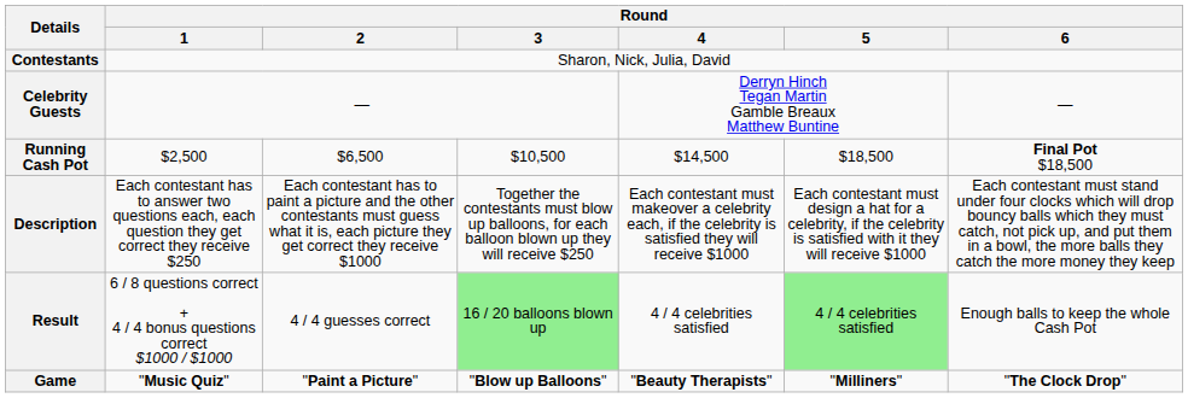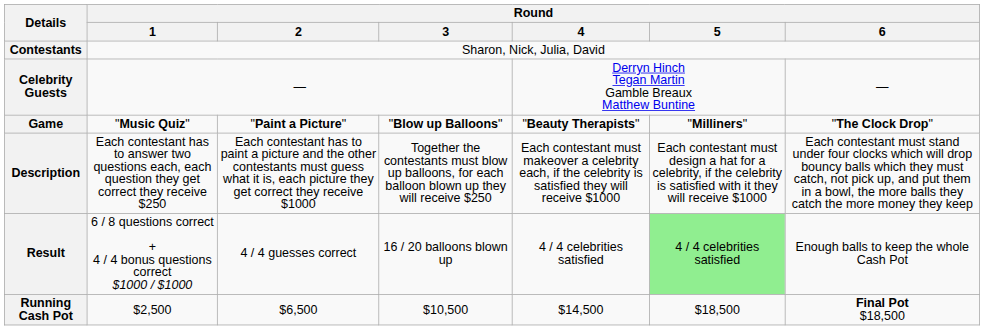rows swapped: Game <-> Running Cash Pot
Result | Round / 3: lightgreen background -> no background
